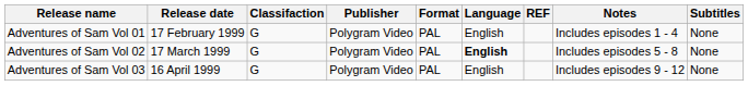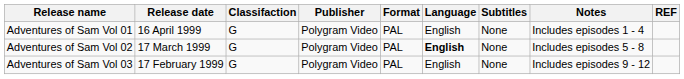columns swapped: Subtitles <-> REF
Adventures of Sam Vol 01 | Release date: 17 February 1999 -> 16 April 1999
Adventures of Sam Vol 03 | Release date: 16 April 1999 -> 17 February 1999
